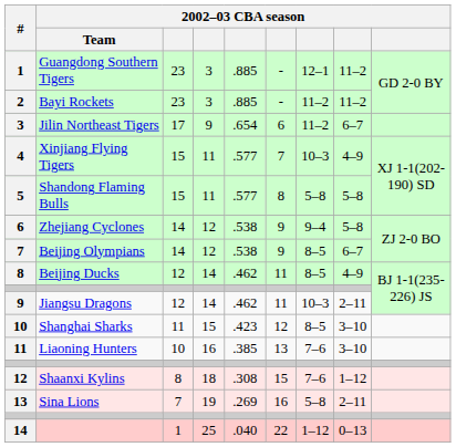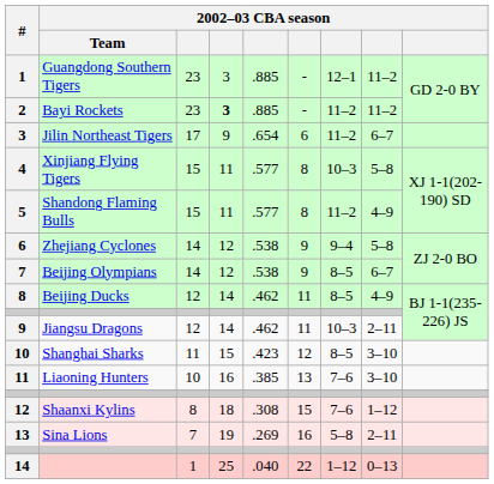2 | column 4: normal -> bold
4 | column 6: 7 -> 8
4 | column 8: 4–9 -> 5–8
5 | column 7: 5–8 -> 11–2
5 | column 8: 5–8 -> 4–9
